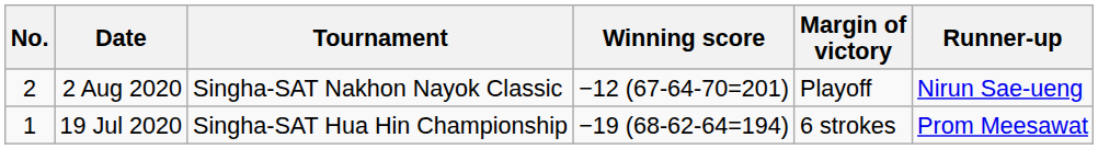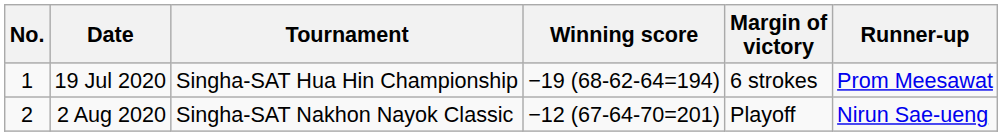rows swapped: 19 Jul 2020 <-> 2 Aug 2020
